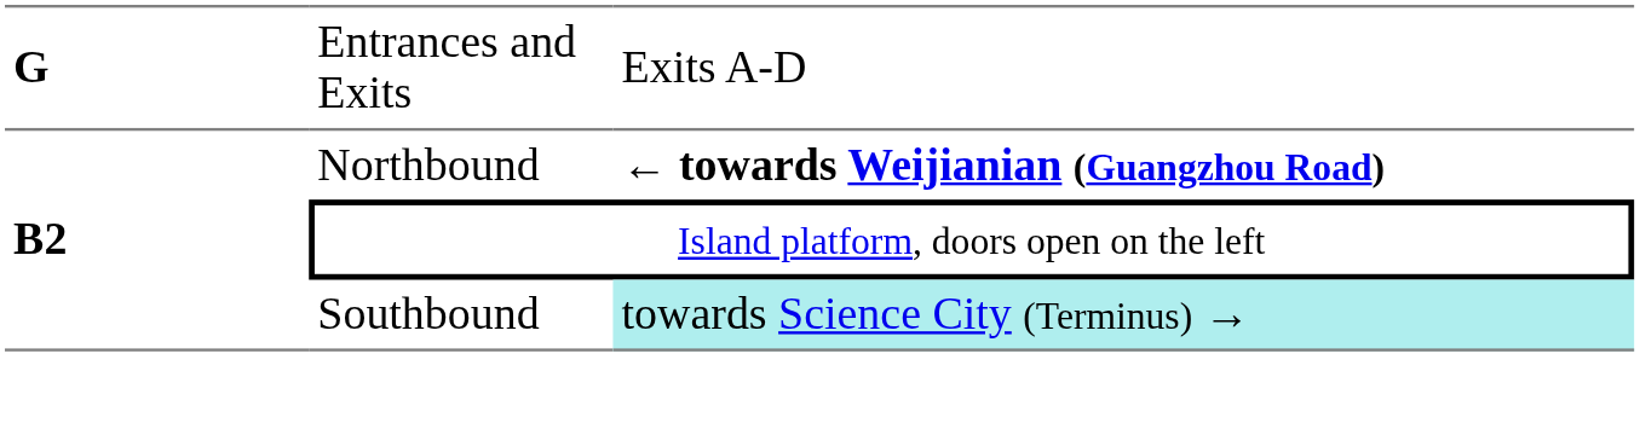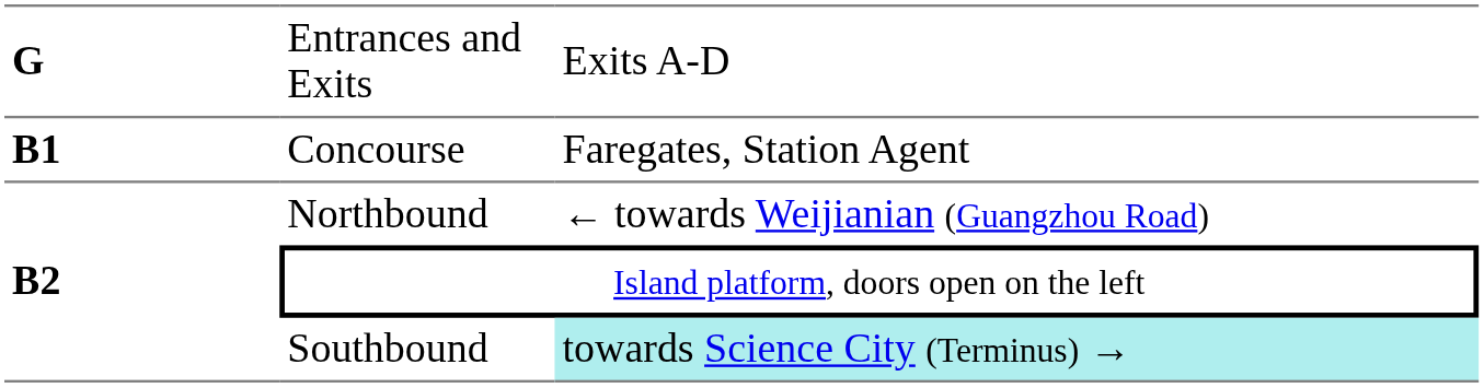+ row: B1 | Concourse | Faregates, Station Agent
Northbound | column 3: bold -> normal
